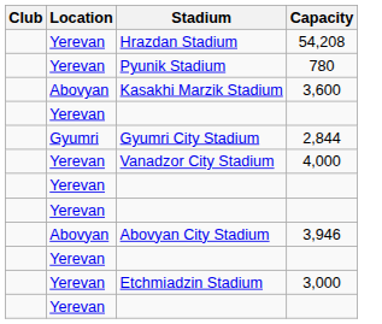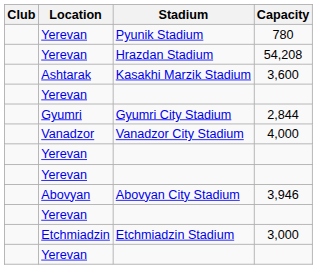rows swapped: Hrazdan Stadium <-> Pyunik Stadium
Kasakhi Marzik Stadium | Location: Abovyan -> Ashtarak
Vanadzor City Stadium | Location: Yerevan -> Vanadzor
Etchmiadzin Stadium | Location: Yerevan -> Etchmiadzin
